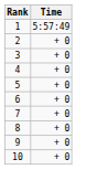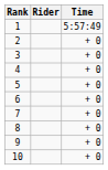+ column: Rider
